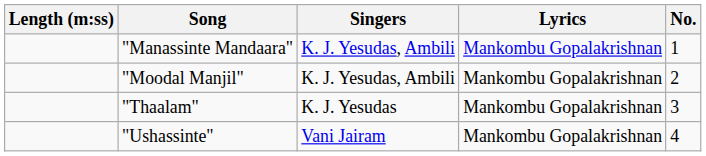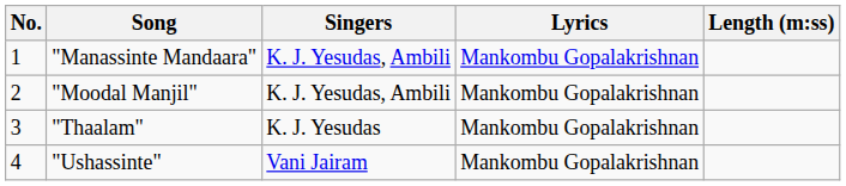columns swapped: No. <-> Length (m:ss)
